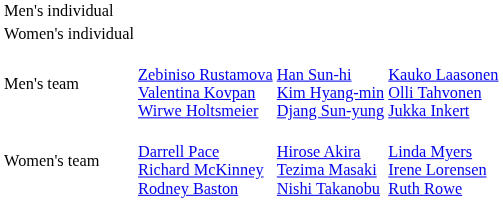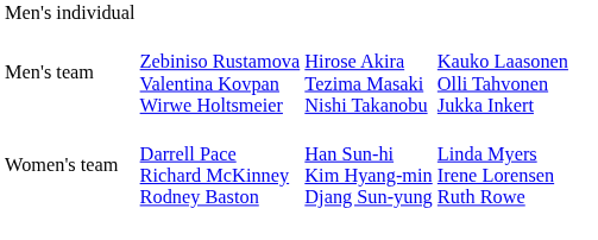- row: Women's individual
Men's team | column 3: Han Sun-hi Kim Hyang-min Djang Sun-yung -> Hirose Akira Tezima Masaki Nishi Takanobu
Women's team | column 3: Hirose Akira Tezima Masaki Nishi Takanobu -> Han Sun-hi Kim Hyang-min Djang Sun-yung
